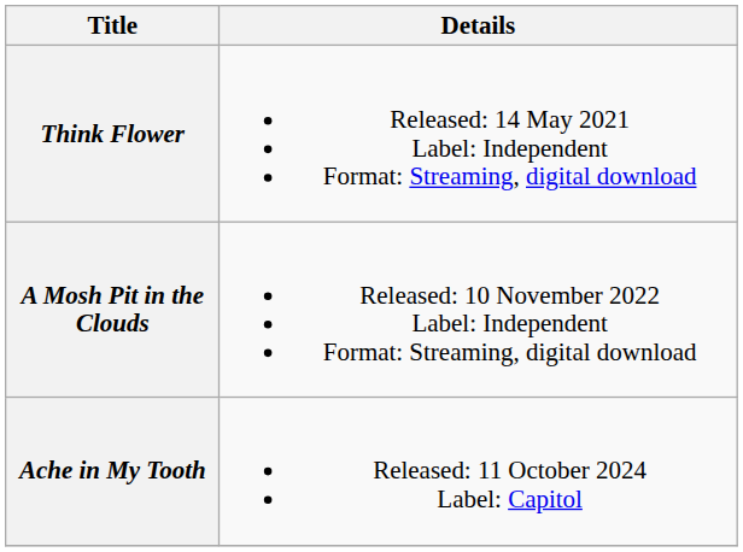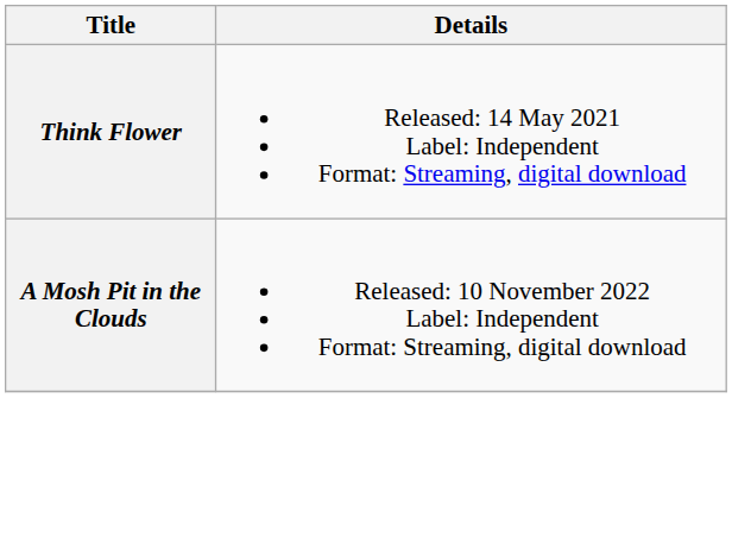- row: Ache in My Tooth | Released: 11 October 2024 Label: Capitol
